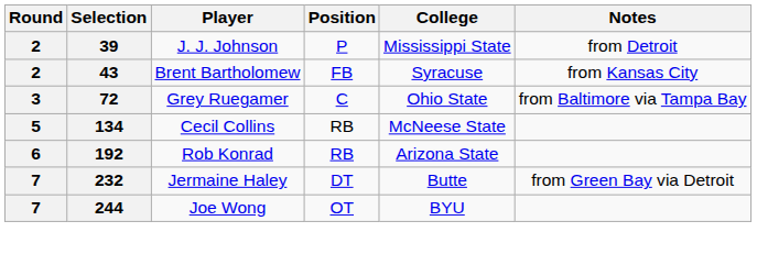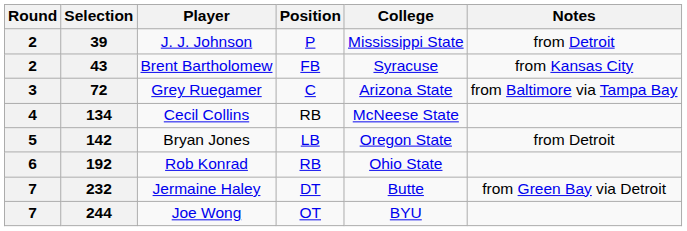72 | College: Ohio State -> Arizona State
134 | Round: 5 -> 4
+ row: 5 | 142 | Bryan Jones | LB | Oregon State | from Detroit
192 | College: Arizona State -> Ohio State
